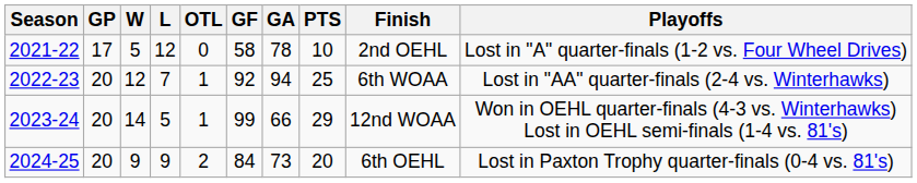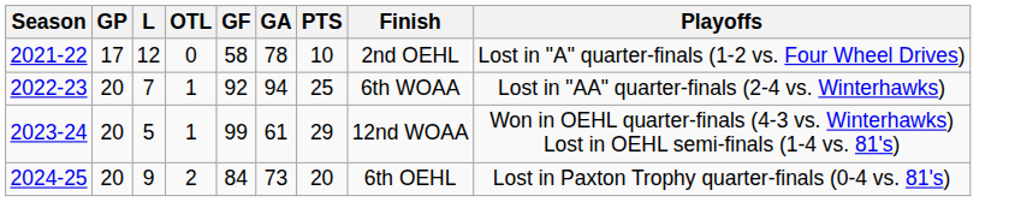- column: W | 5 | 12 | 14 | 9
2023-24 | GA: 66 -> 61
